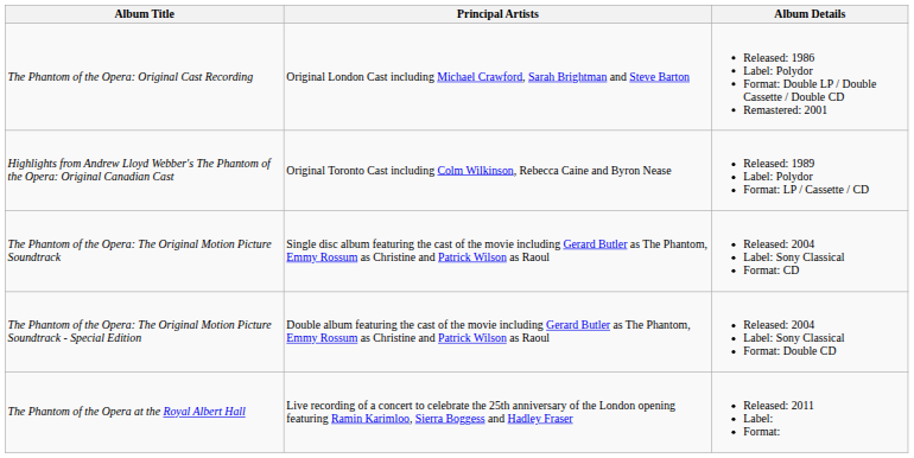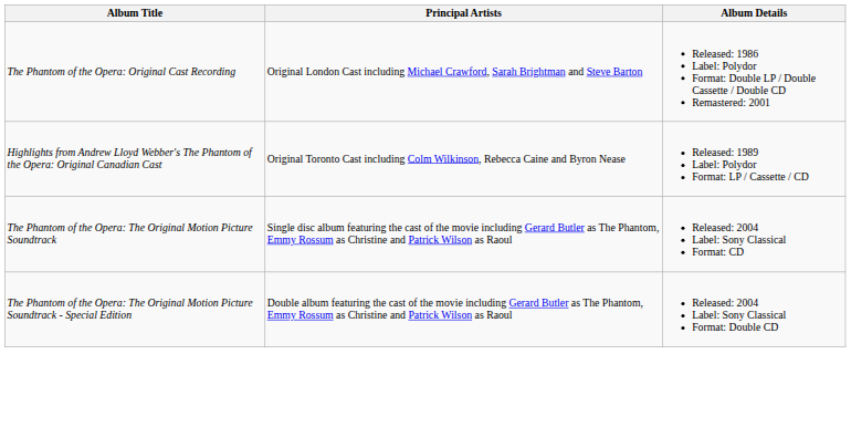- row: The Phantom of the Opera at the Royal Albert Hall | Live recording of a concert to celebrate the 25th anniversary of the London opening featuring Ramin Karimloo, Sierra Boggess and Hadley Fraser | Released: 2011 Label: Format:
